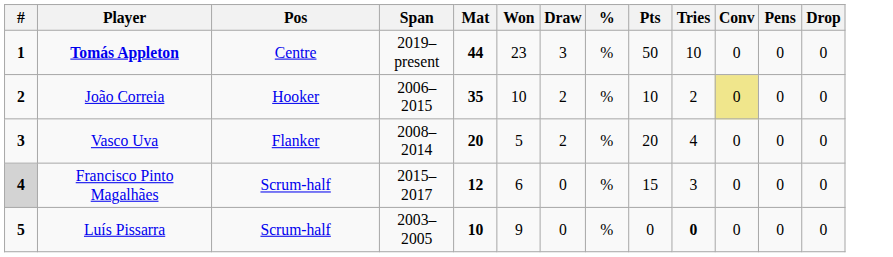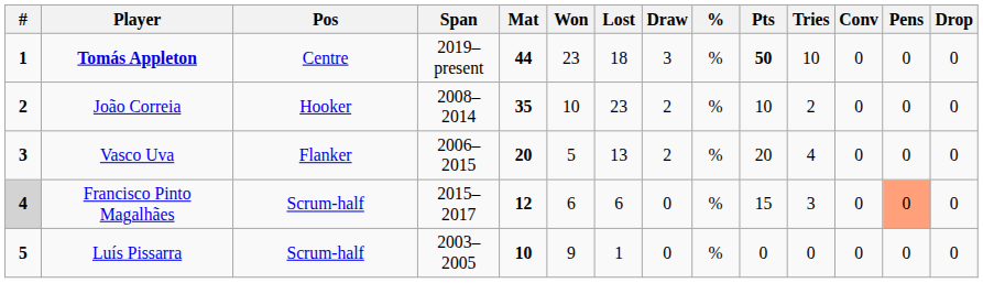+ column: Lost | 18 | 23 | 13 | 6 | 1
Tomás Appleton | Pts: normal -> bold
João Correia | Span: 2006–2015 -> 2008–2014
João Correia | Conv: khaki background -> no background
Vasco Uva | Span: 2008–2014 -> 2006–2015
Francisco Pinto Magalhães | Pens: no background -> lightsalmon background
Luís Pissarra | Tries: bold -> normal
